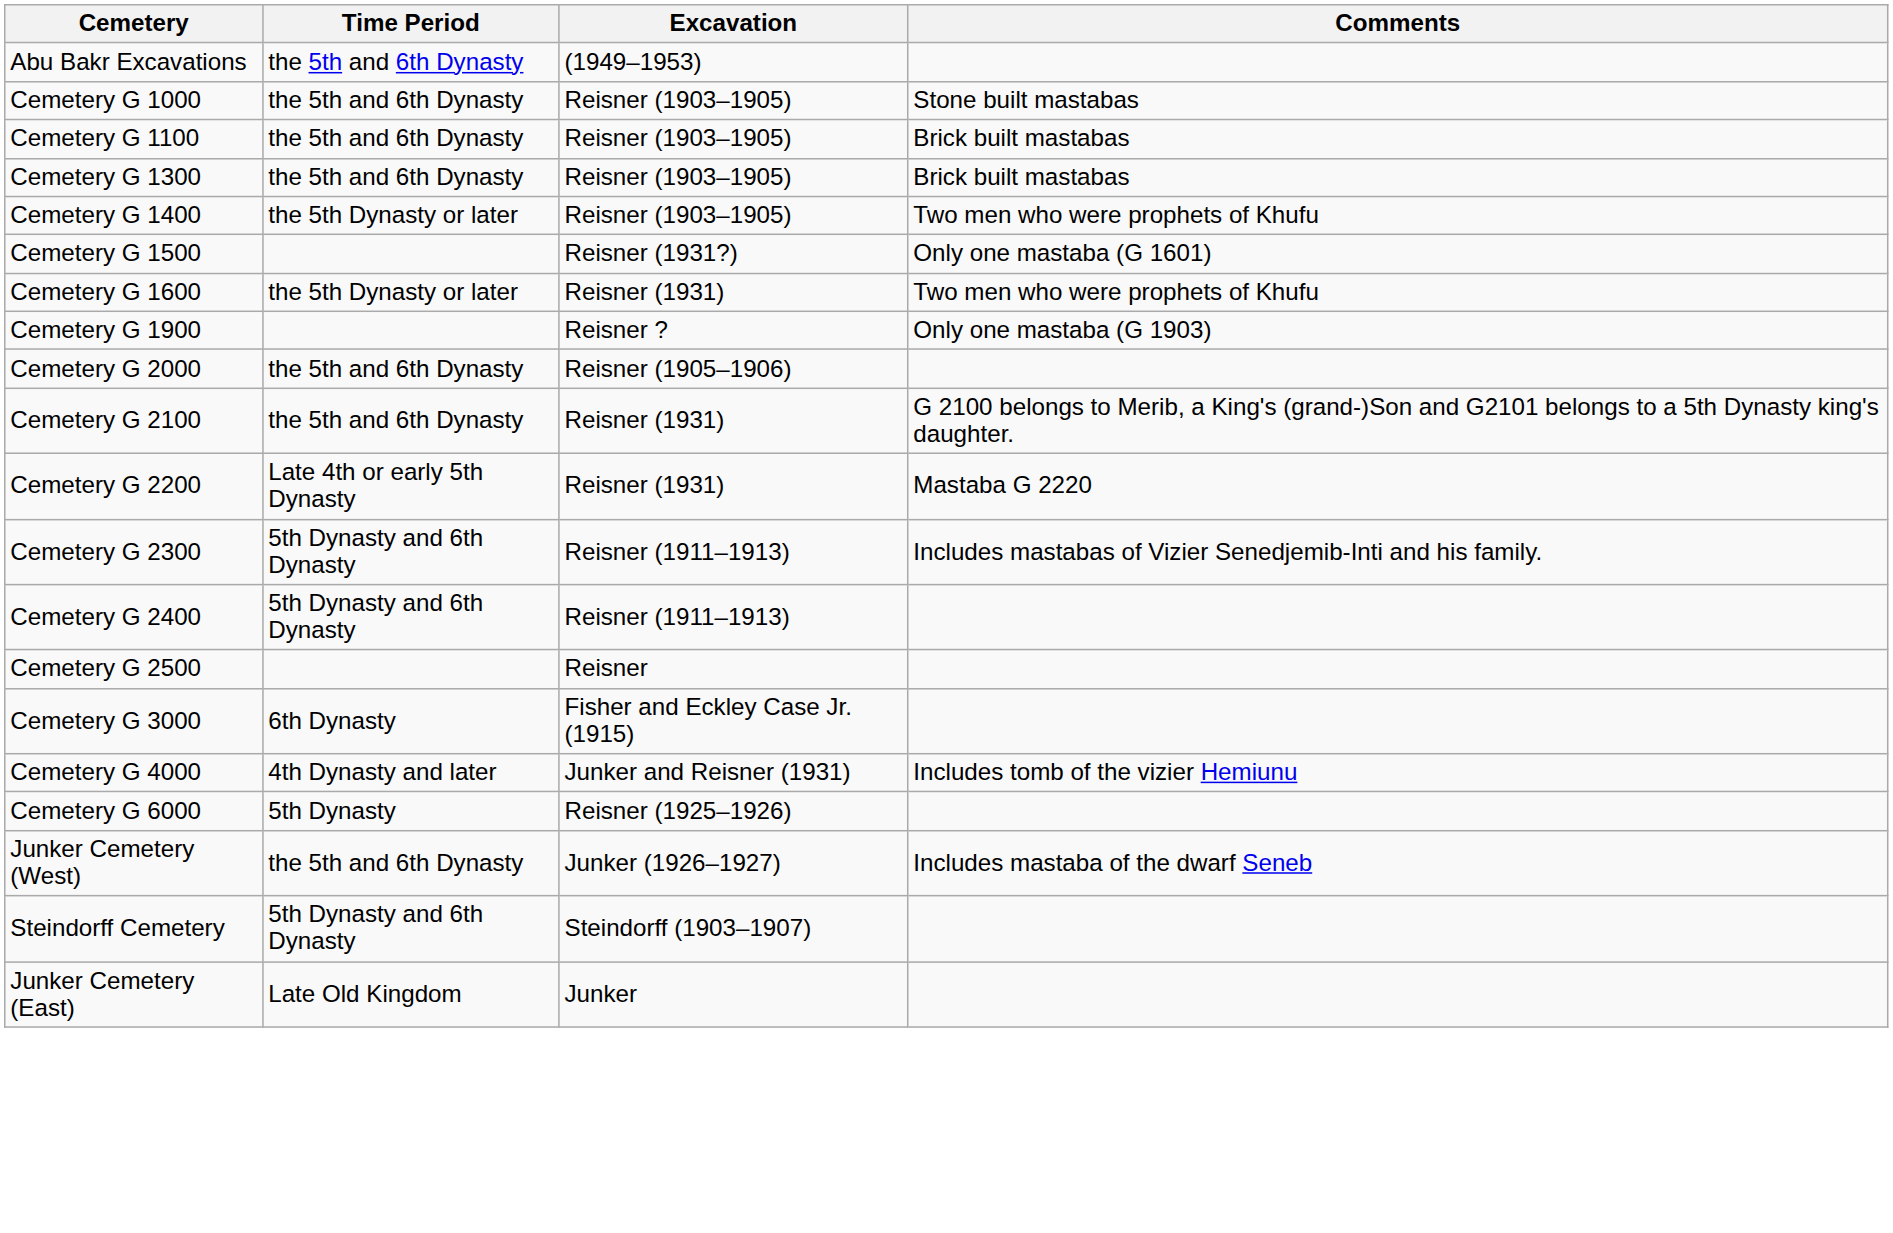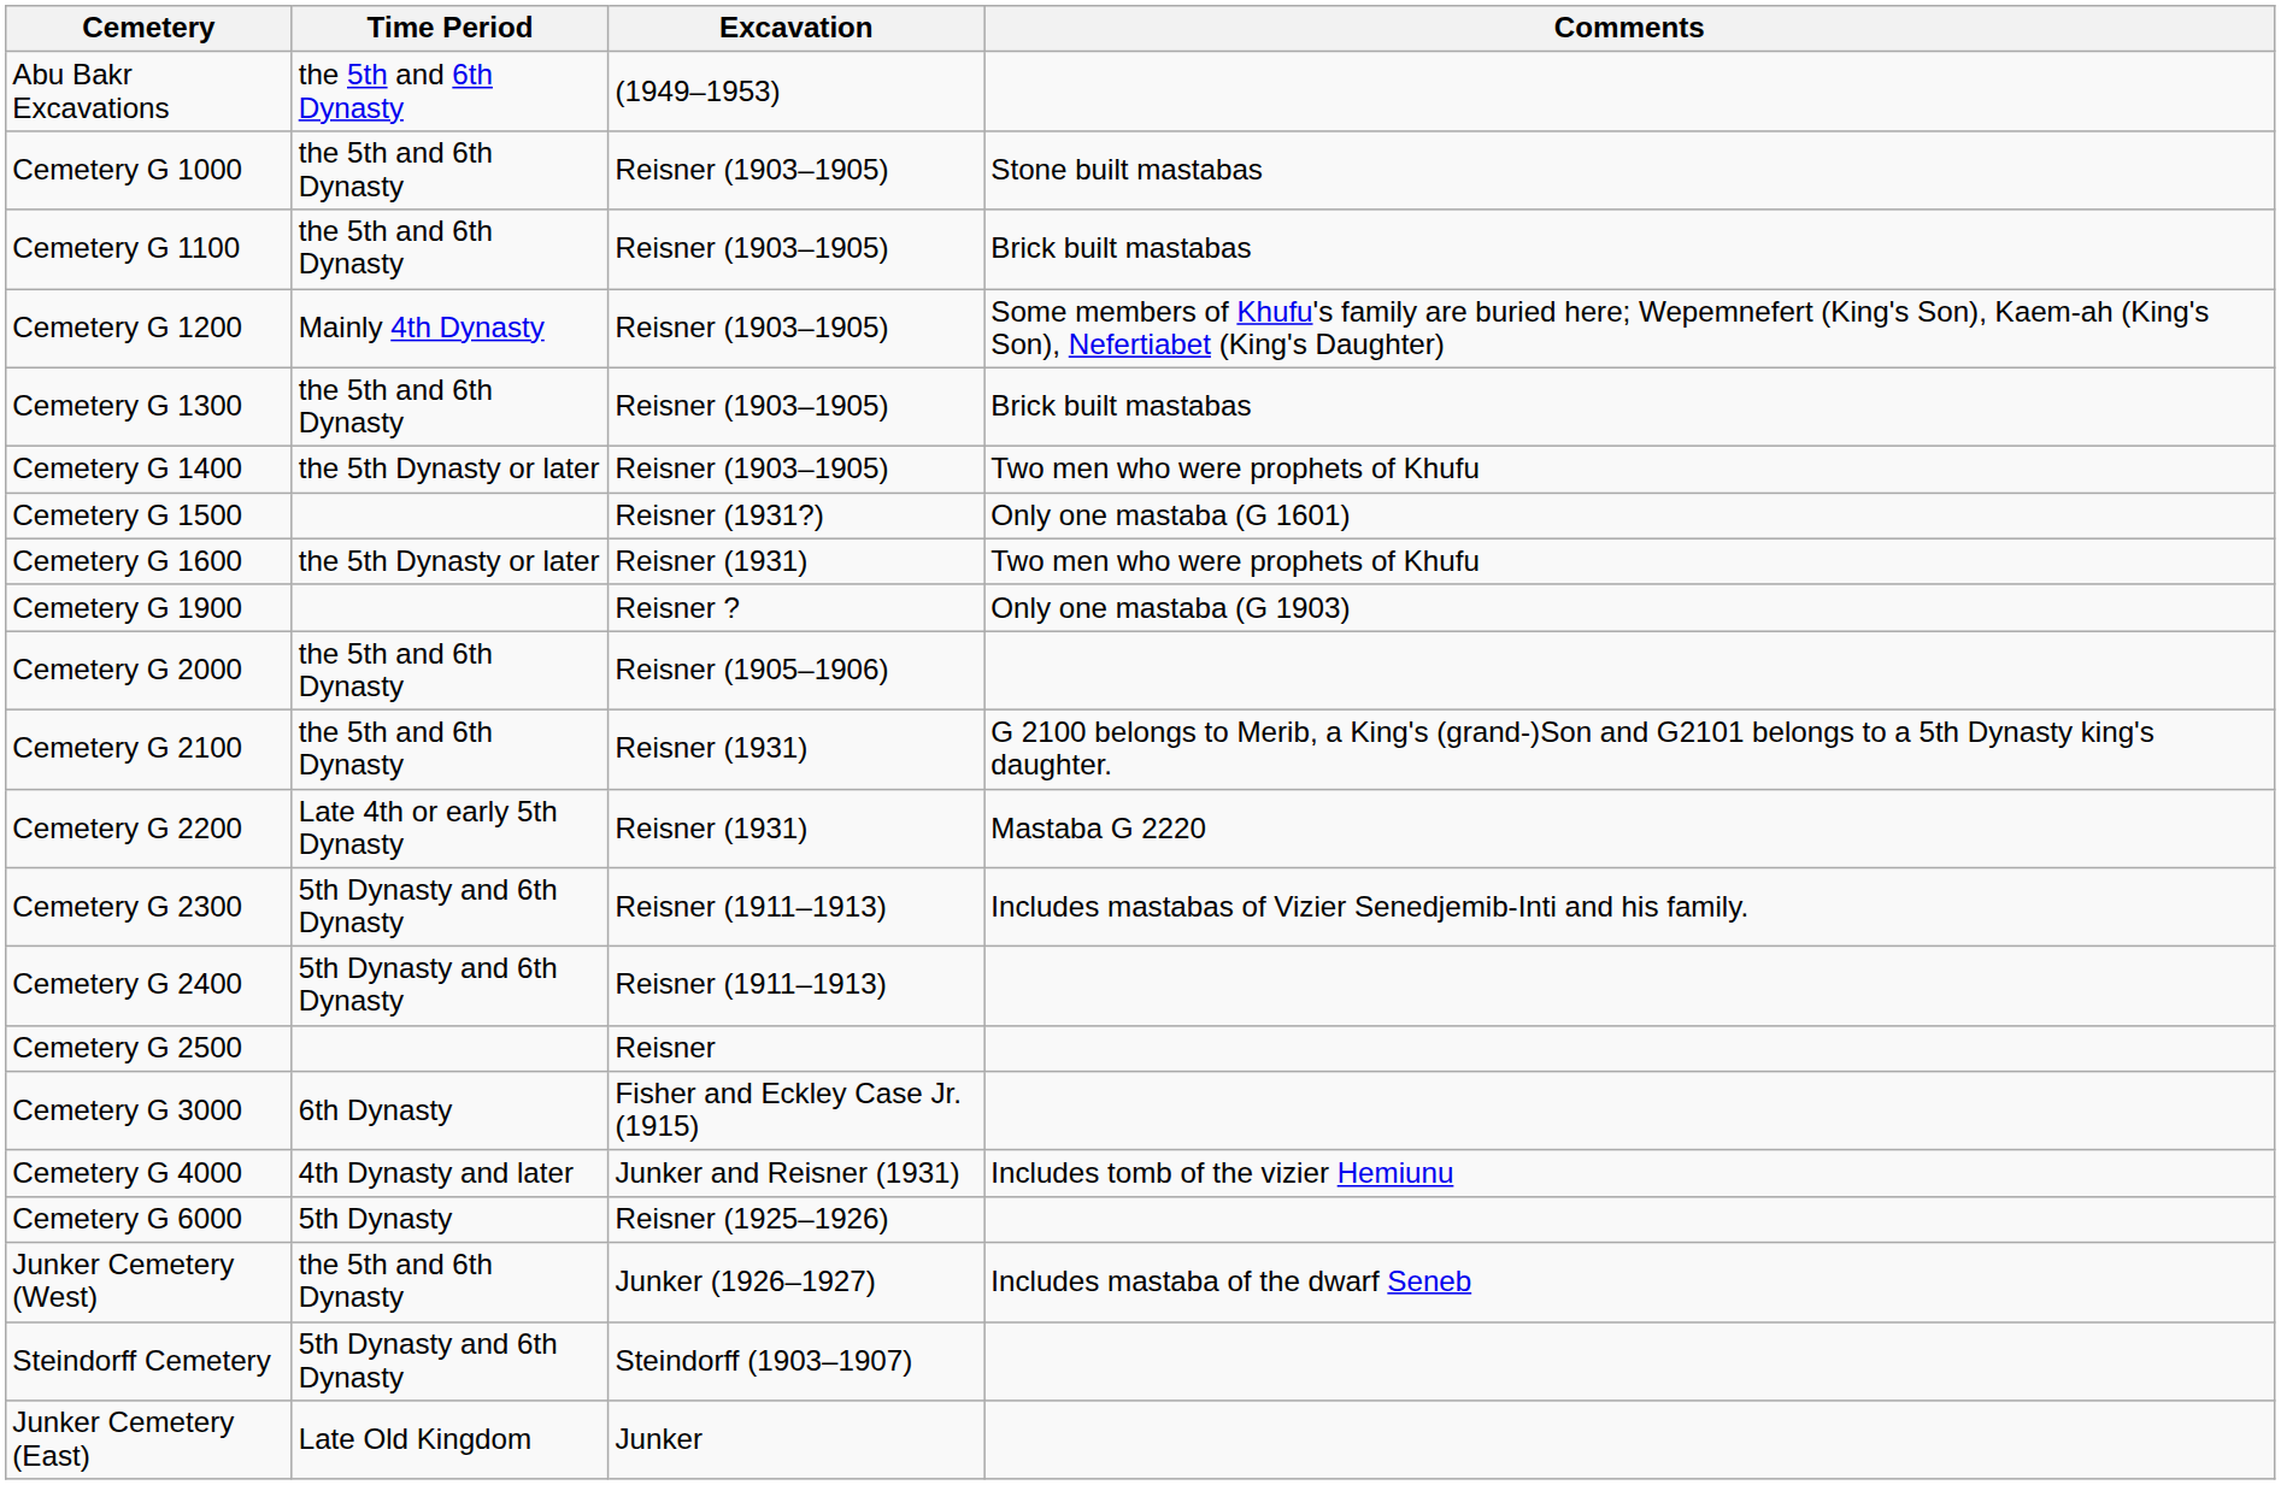+ row: Cemetery G 1200 | Mainly 4th Dynasty | Reisner (1903–1905) | Some members of Khufu's family are buried here; Wepemnefert (King's Son), Kaem-ah (King's Son), Nefertiabet (King's Daughter)
